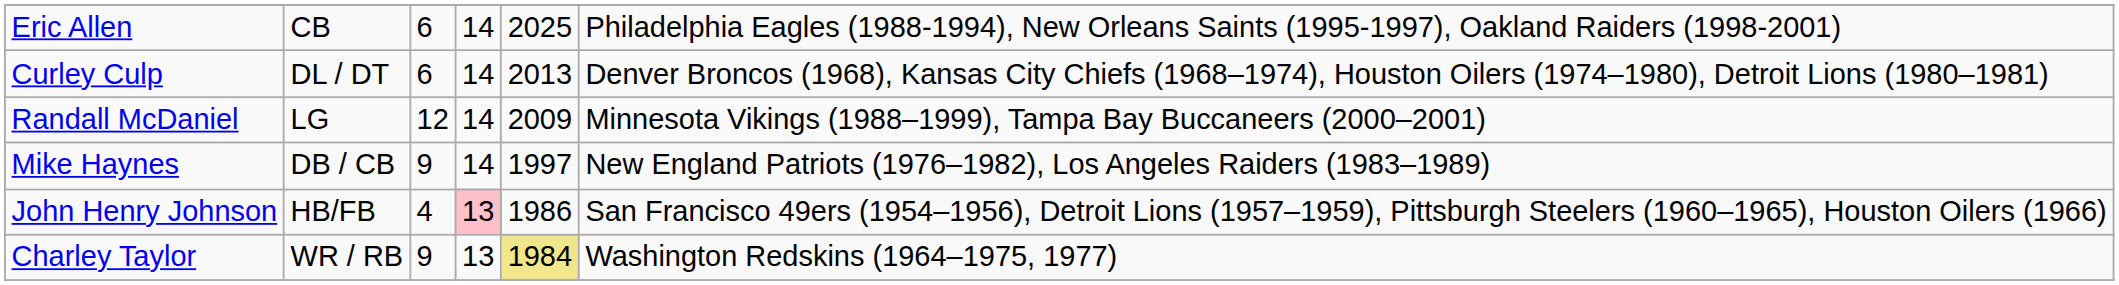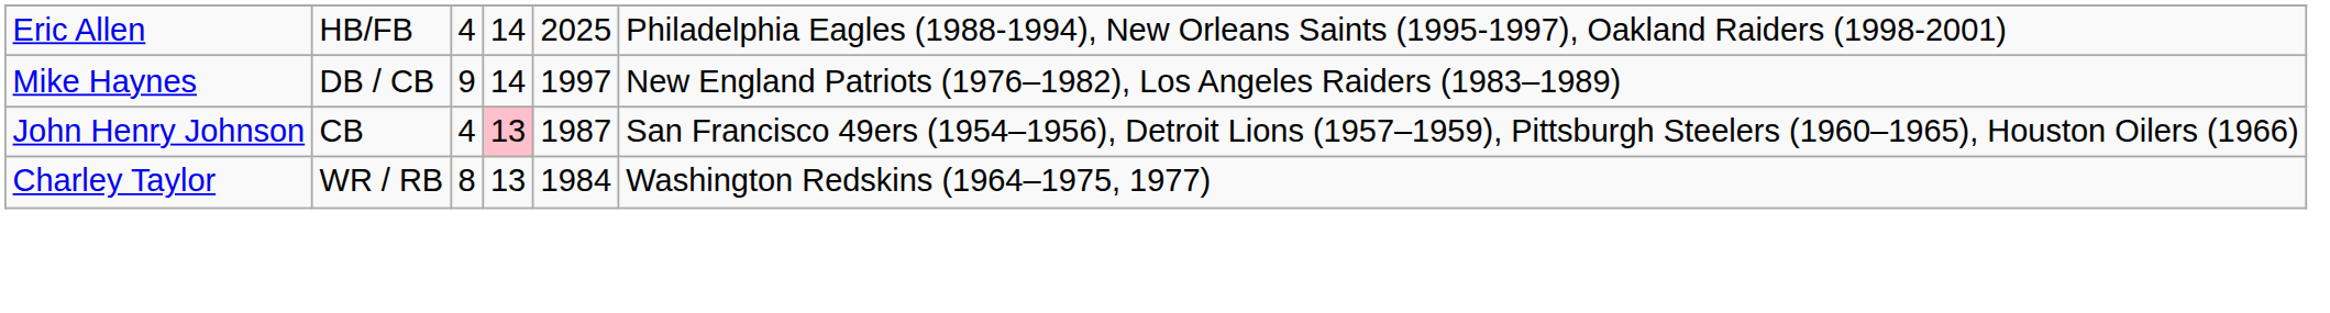Eric Allen | column 2: CB -> HB/FB
Eric Allen | column 3: 6 -> 4
- row: Curley Culp | DL / DT | 6 | 14 | 2013 | Denver Broncos (1968), Kansas City Chiefs (1968–1974), Houston Oilers (1974–1980), Detroit Lions (1980–1981)
- row: Randall McDaniel | LG | 12 | 14 | 2009 | Minnesota Vikings (1988–1999), Tampa Bay Buccaneers (2000–2001)
John Henry Johnson | column 2: HB/FB -> CB
John Henry Johnson | column 5: 1986 -> 1987
Charley Taylor | column 3: 9 -> 8
Charley Taylor | column 5: khaki background -> no background
